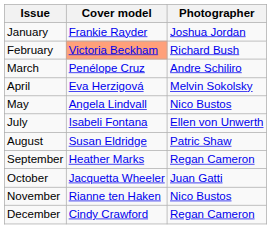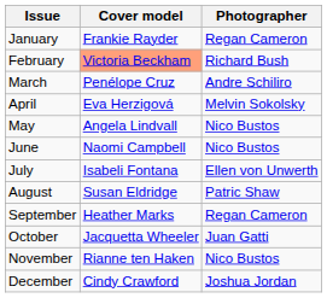January | Photographer: Joshua Jordan -> Regan Cameron
+ row: June | Naomi Campbell | Nico Bustos
December | Photographer: Regan Cameron -> Joshua Jordan
